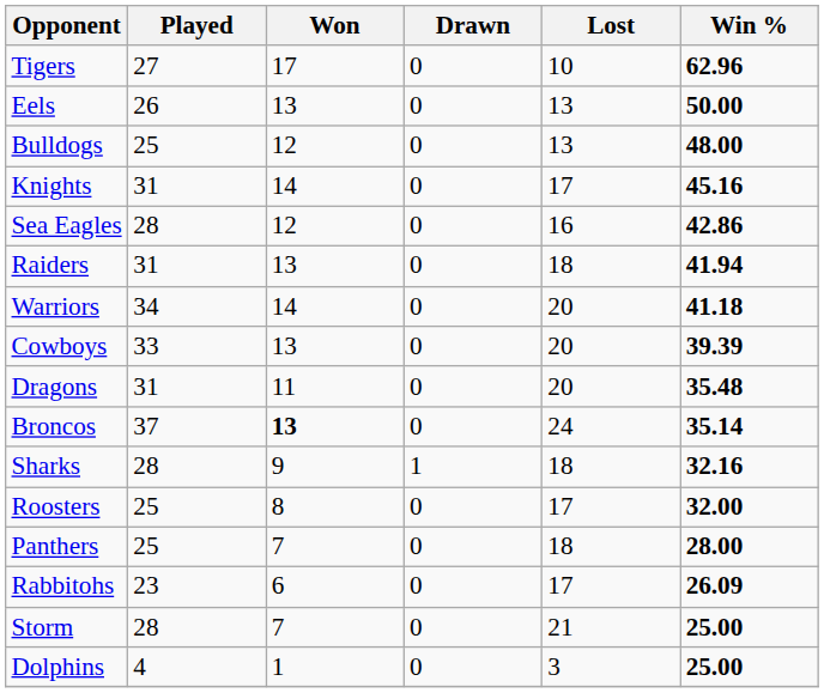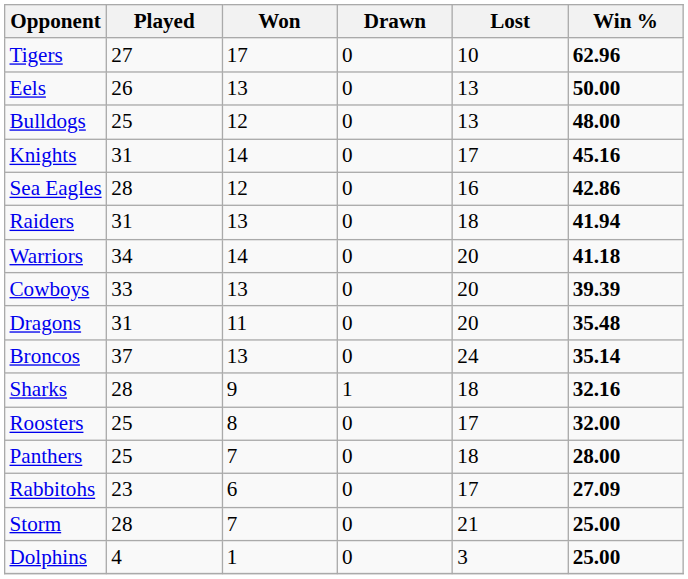Broncos | Won: bold -> normal
Rabbitohs | Win %: 26.09 -> 27.09
